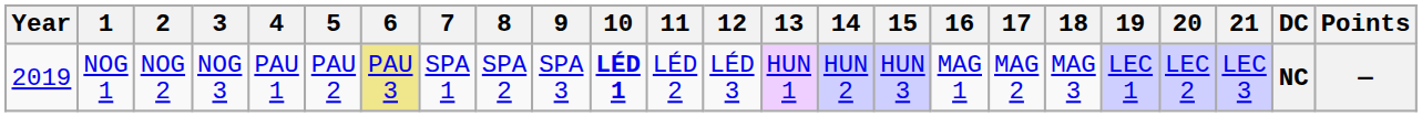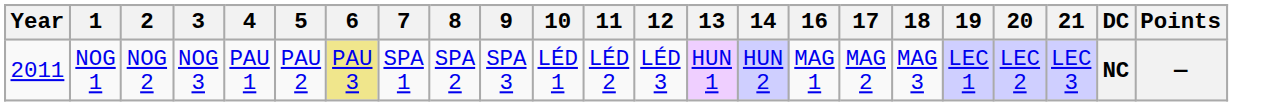- column: 15 | HUN 3
NOG 1 | Year: 2019 -> 2011
NOG 1 | 10: bold -> normal
